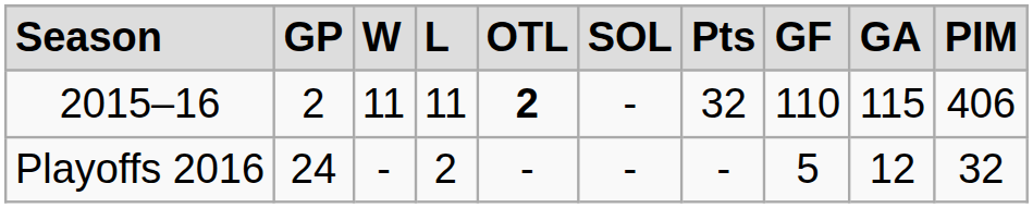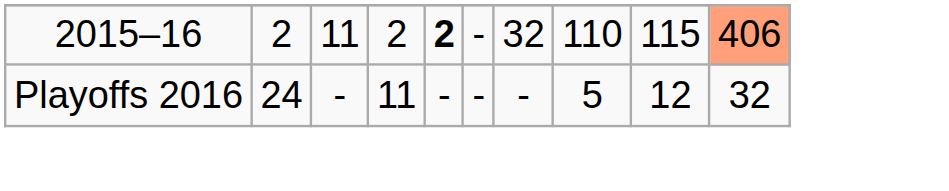- row: Season | GP | W | L | OTL | SOL | Pts | GF | GA | PIM
2015–16 | column 4: 11 -> 2
2015–16 | column 10: no background -> lightsalmon background
Playoffs 2016 | column 4: 2 -> 11
